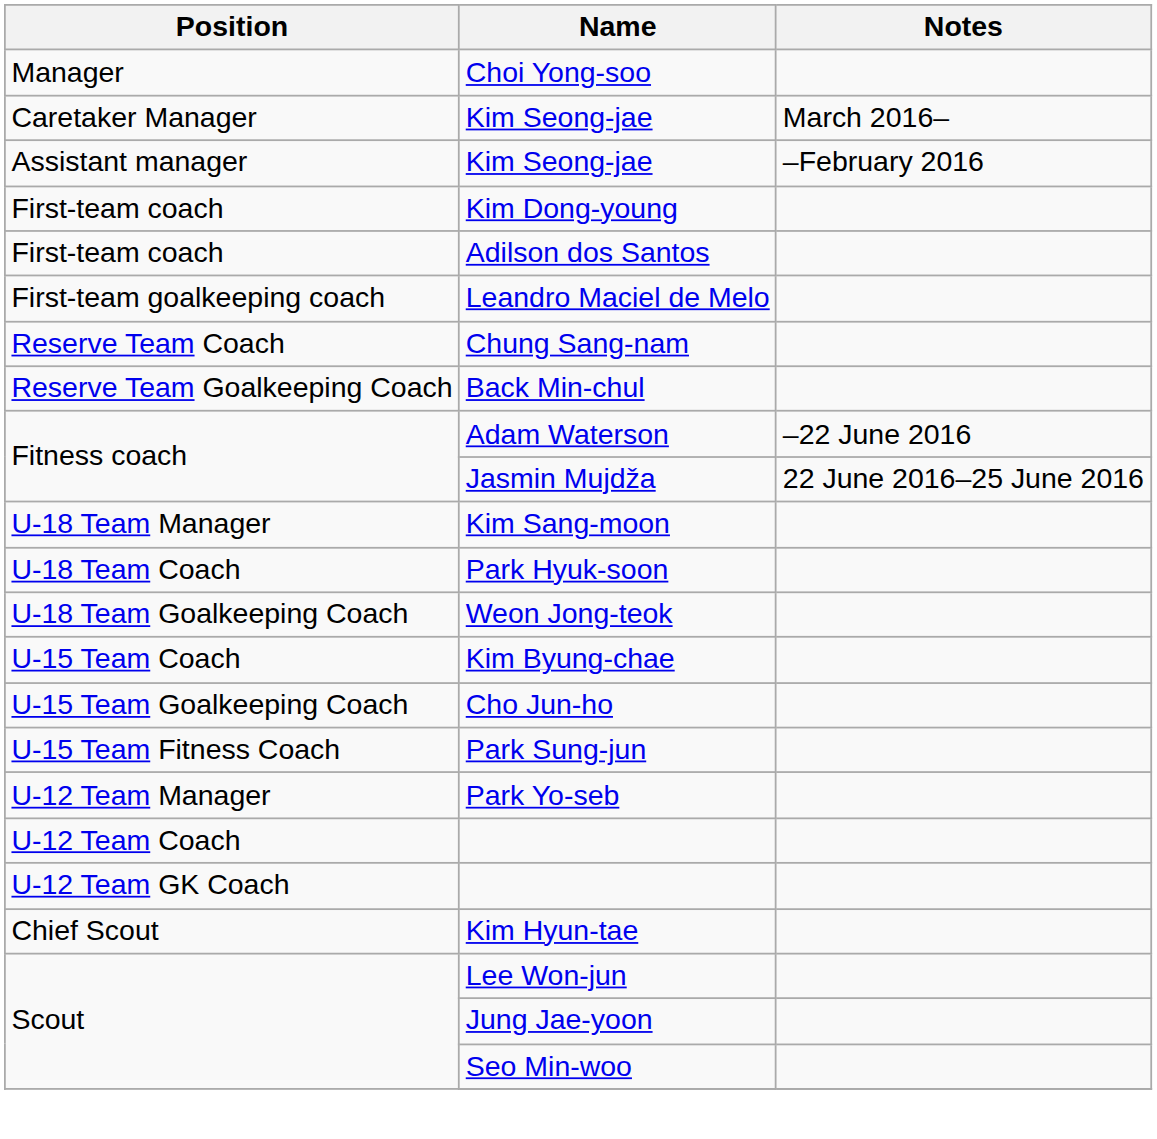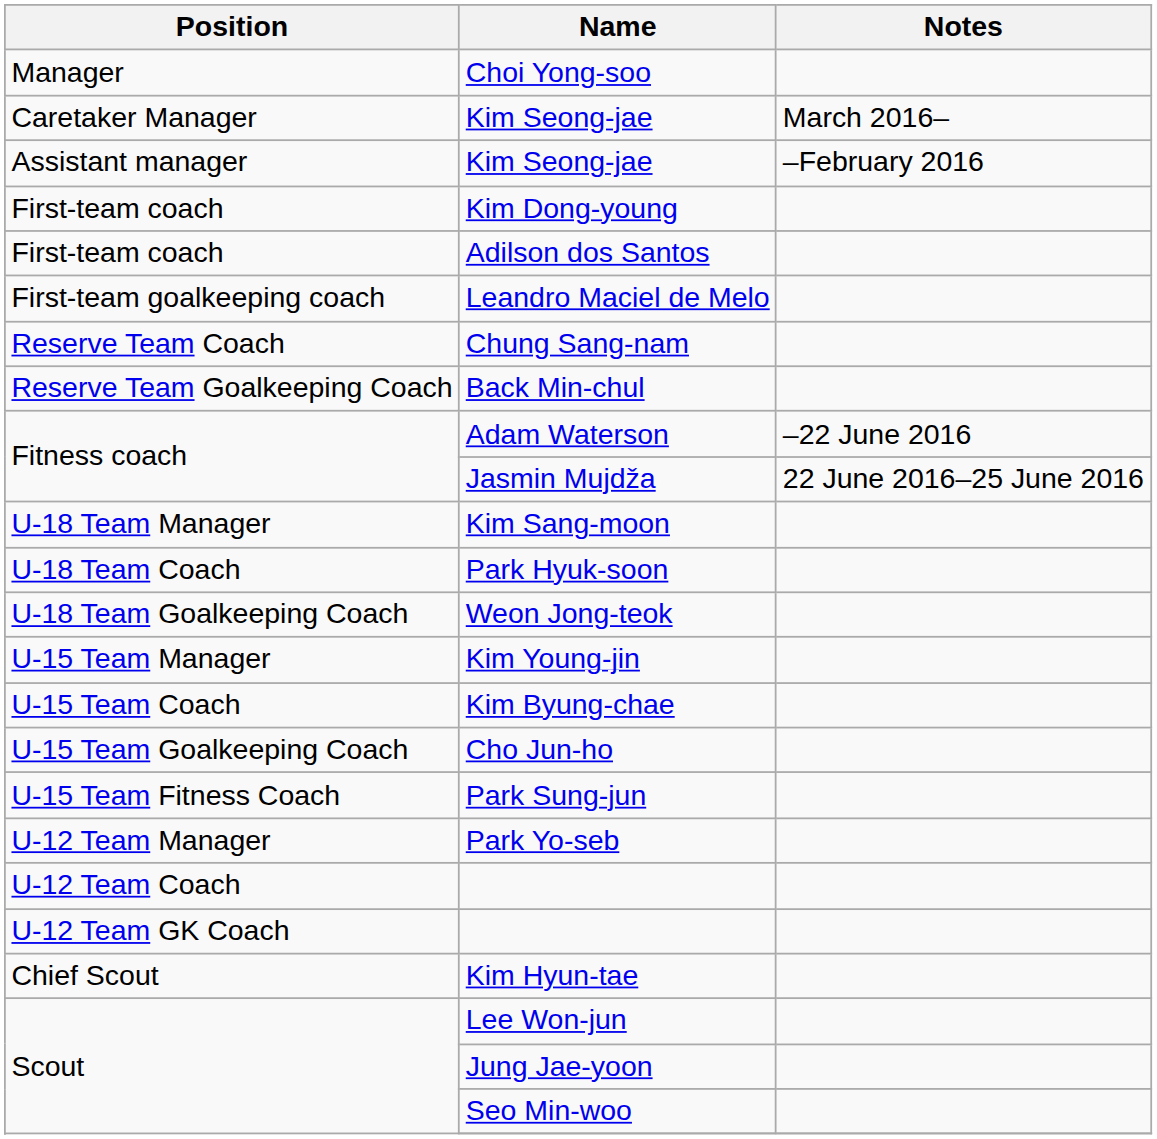+ row: U-15 Team Manager | Kim Young-jin
